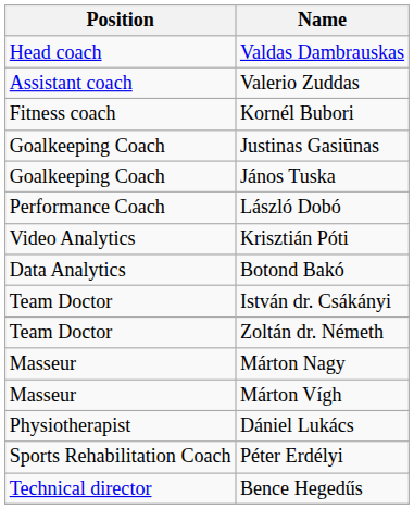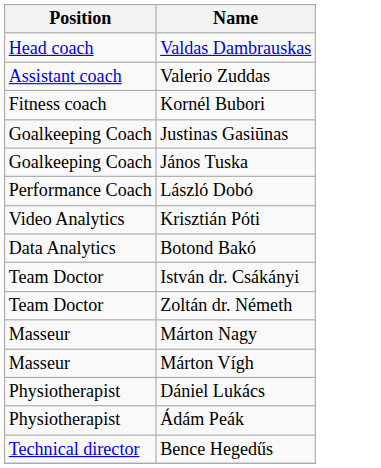+ row: Physiotherapist | Ádám Peák
- row: Sports Rehabilitation Coach | Péter Erdélyi
